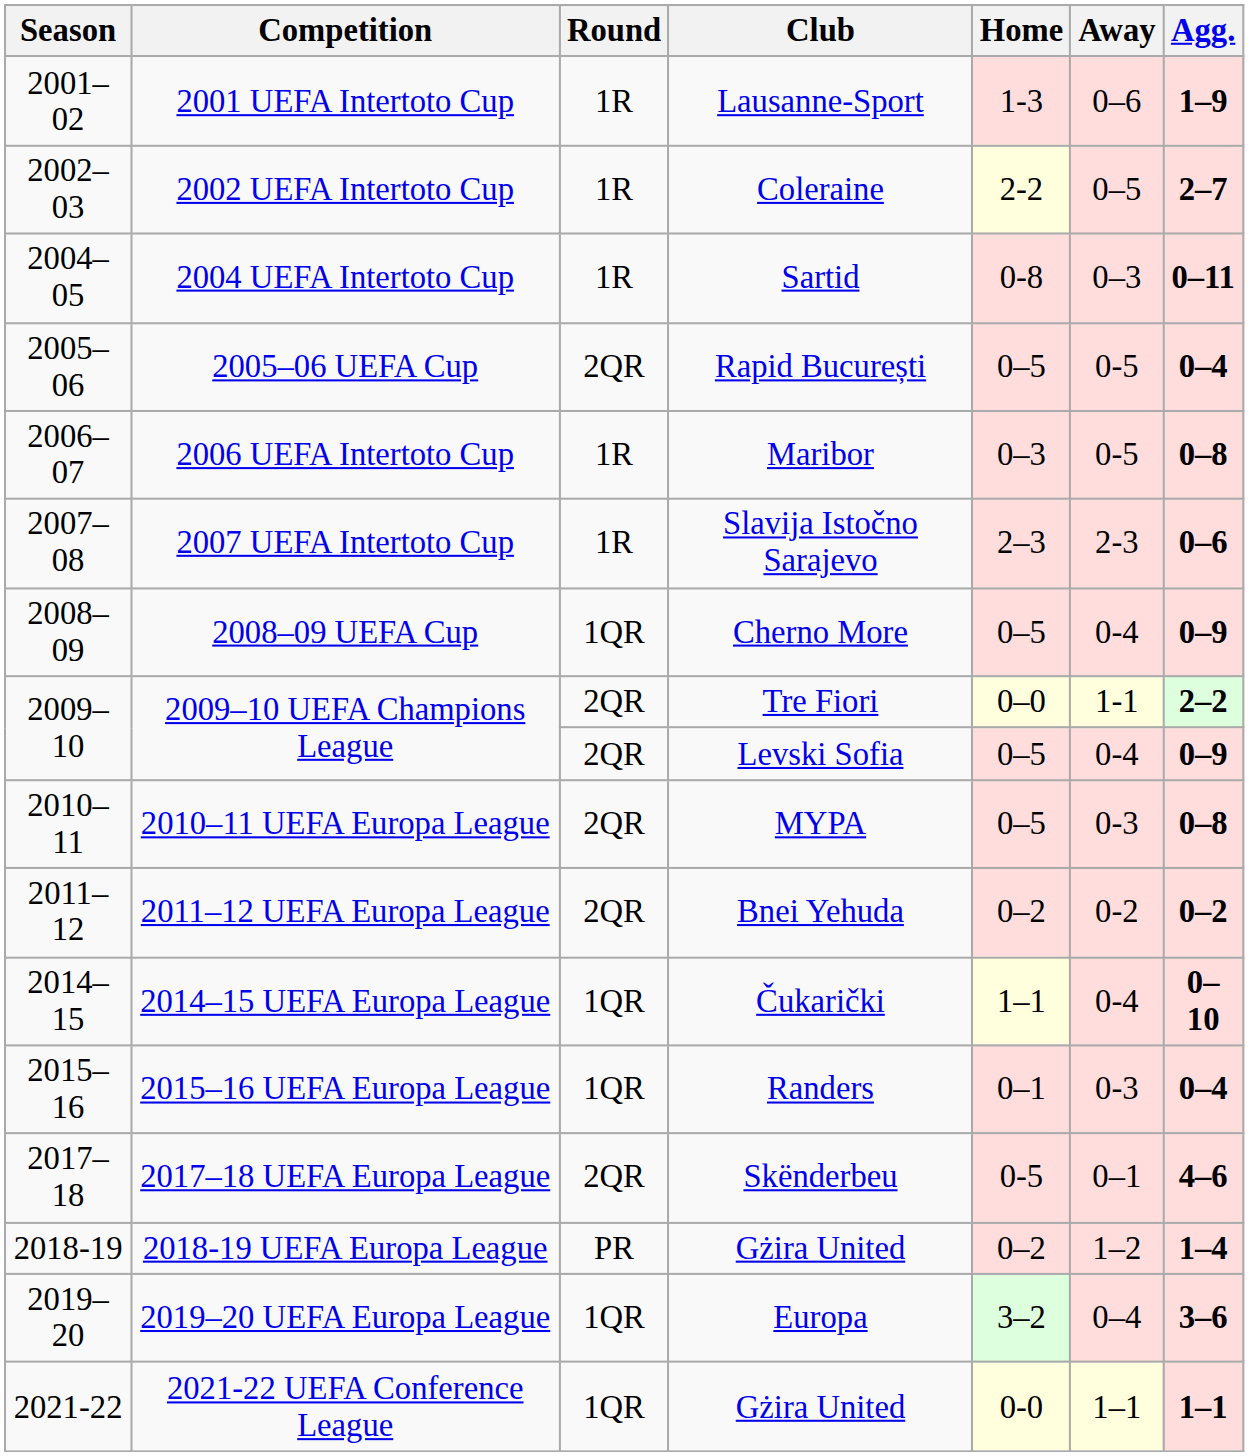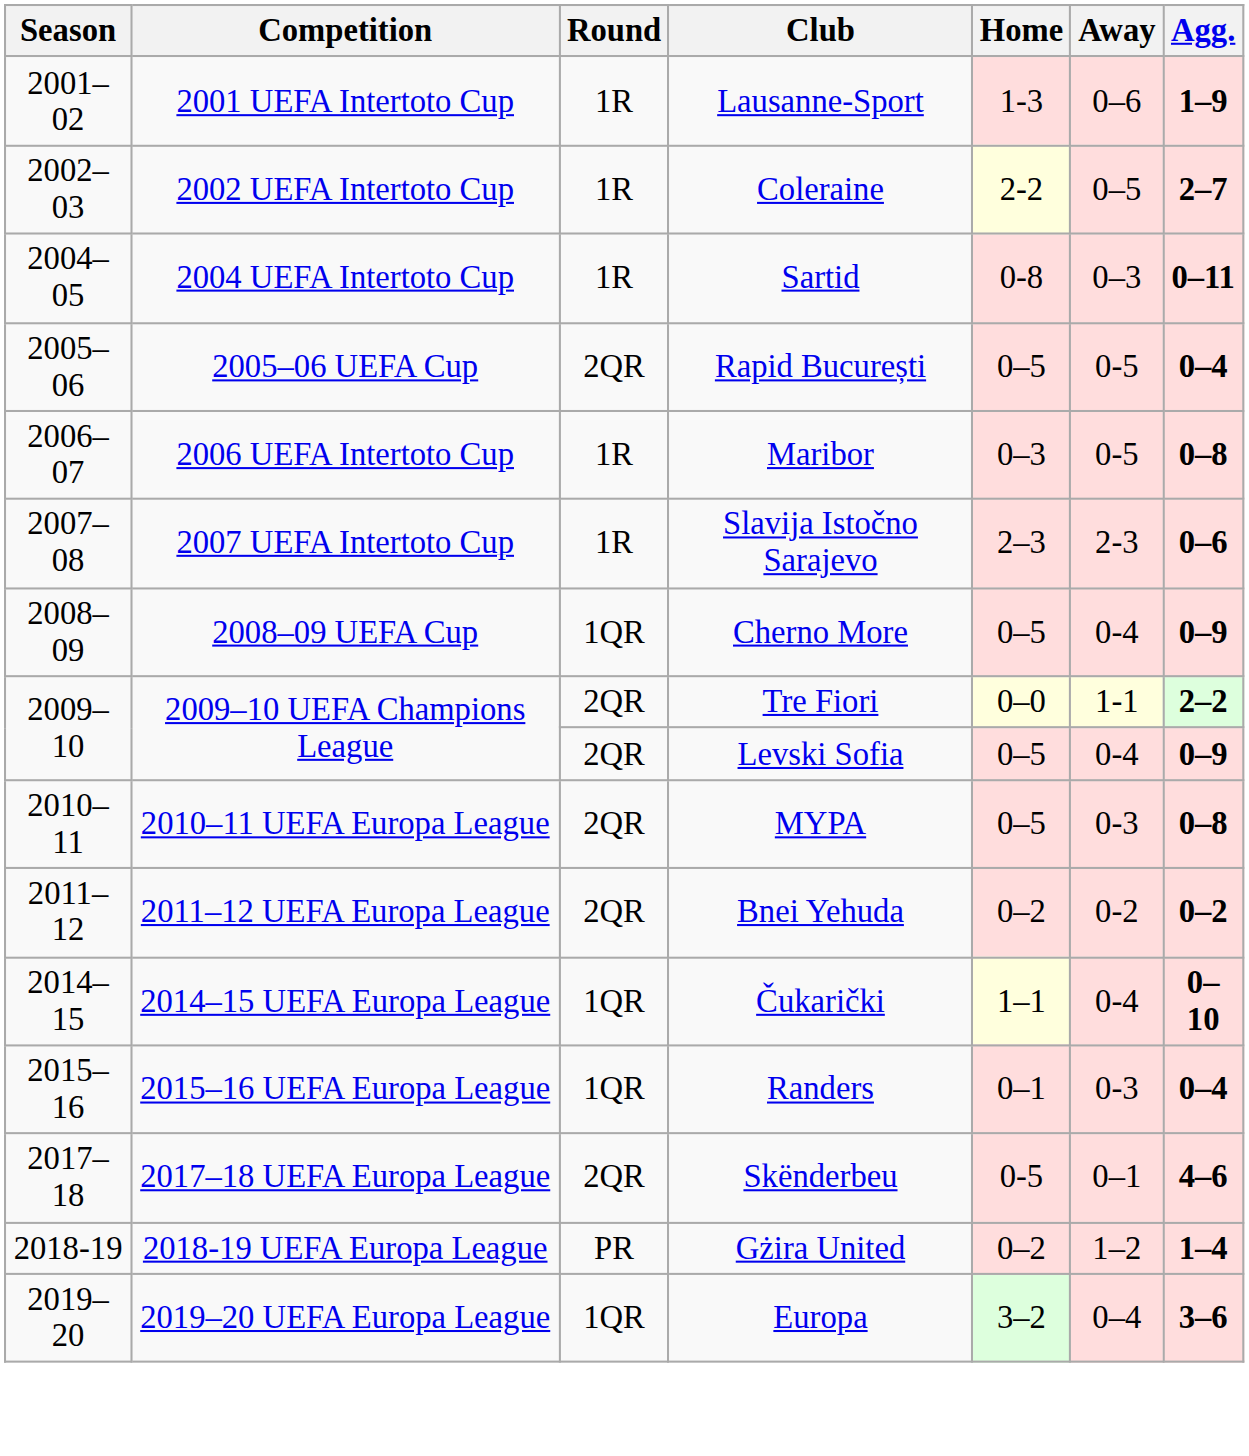- row: 2021-22 | 2021-22 UEFA Conference League | 1QR | Gżira United | 0-0 | 1–1 | 1–1
